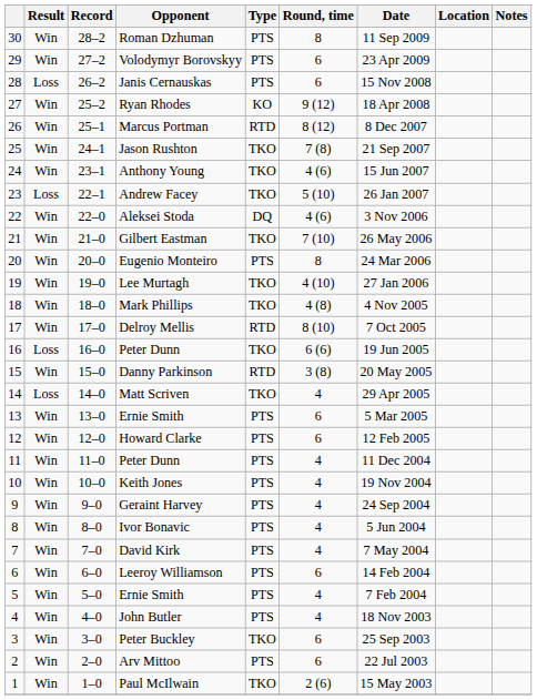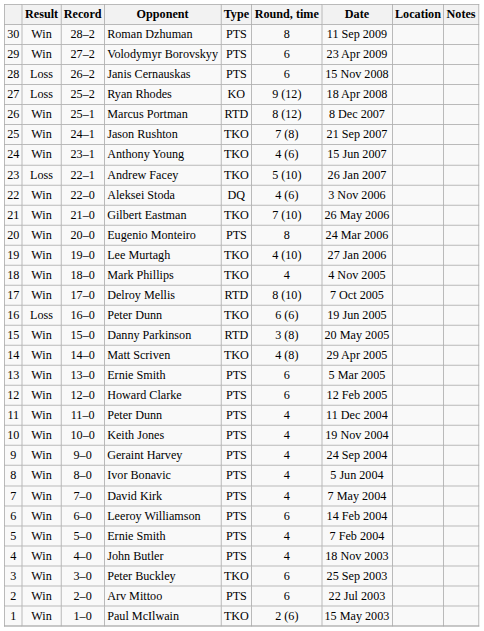Ryan Rhodes | Result: Win -> Loss
Mark Phillips | Round, time: 4 (8) -> 4
Matt Scriven | Result: Loss -> Win
Matt Scriven | Round, time: 4 -> 4 (8)
